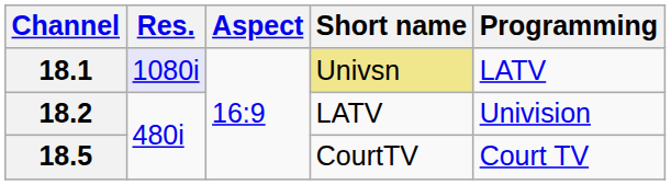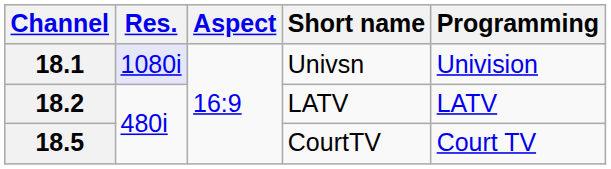18.1 | Short name: khaki background -> no background
18.1 | Programming: LATV -> Univision
18.2 | Programming: Univision -> LATV
